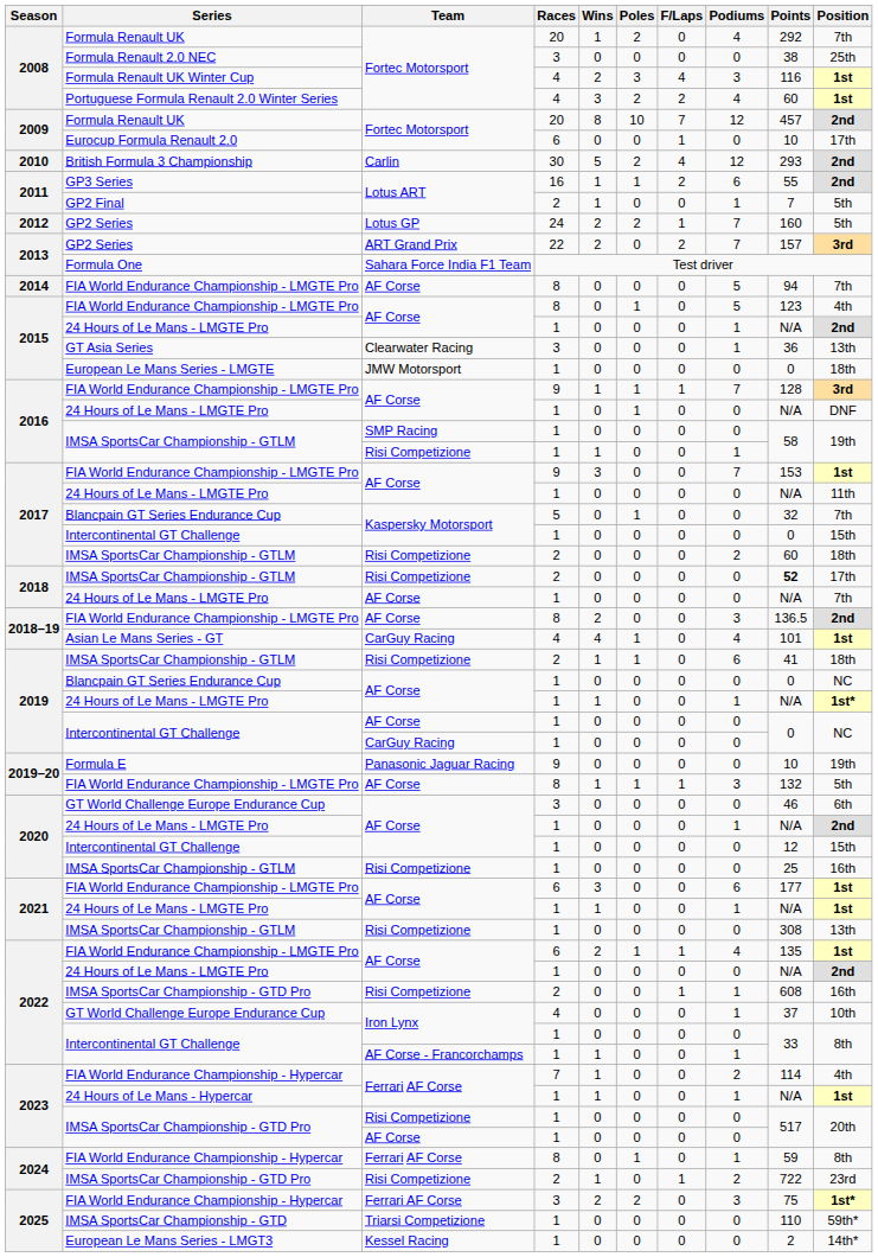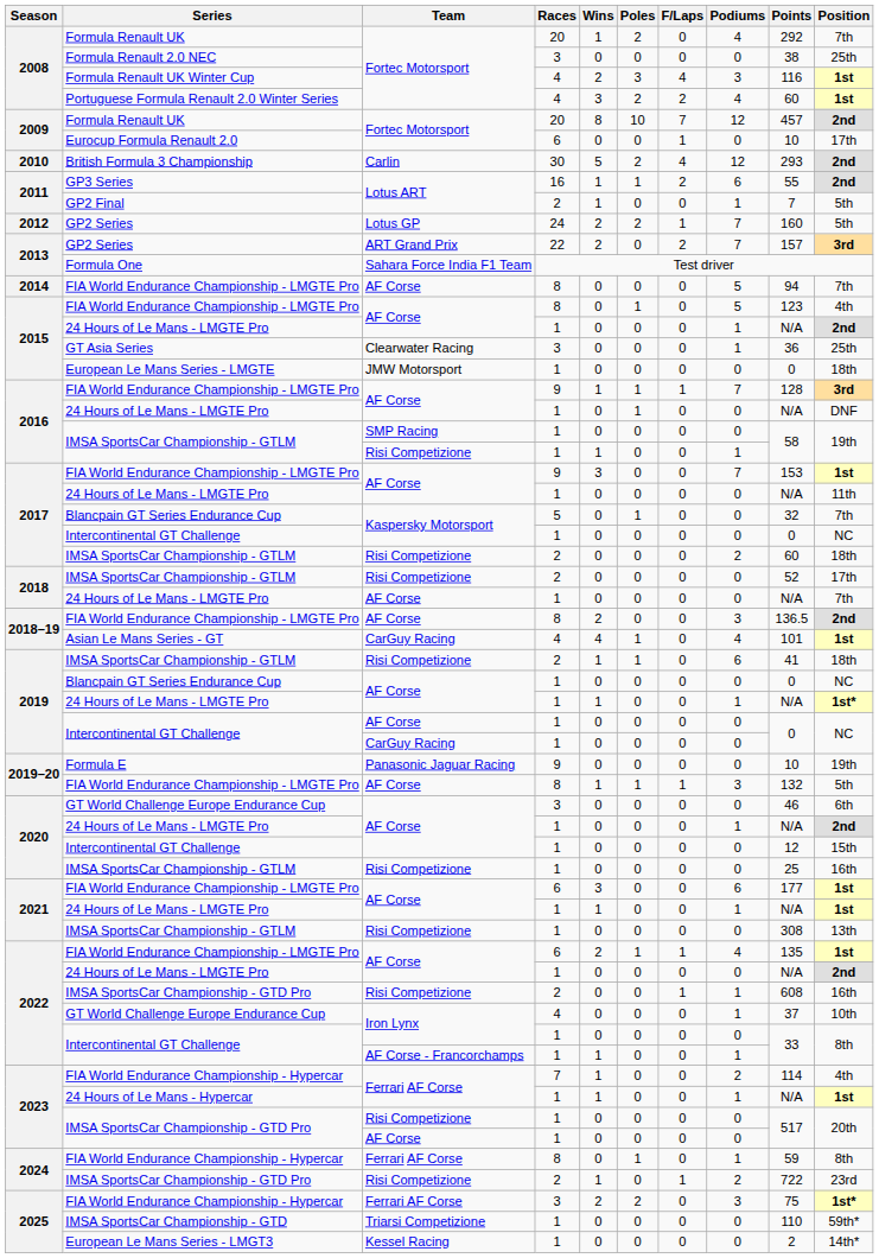GT Asia Series | Position: 13th -> 25th
2017 / Intercontinental GT Challenge | Position: 15th -> NC
2018 / IMSA SportsCar Championship - GTLM | Points: bold -> normal
